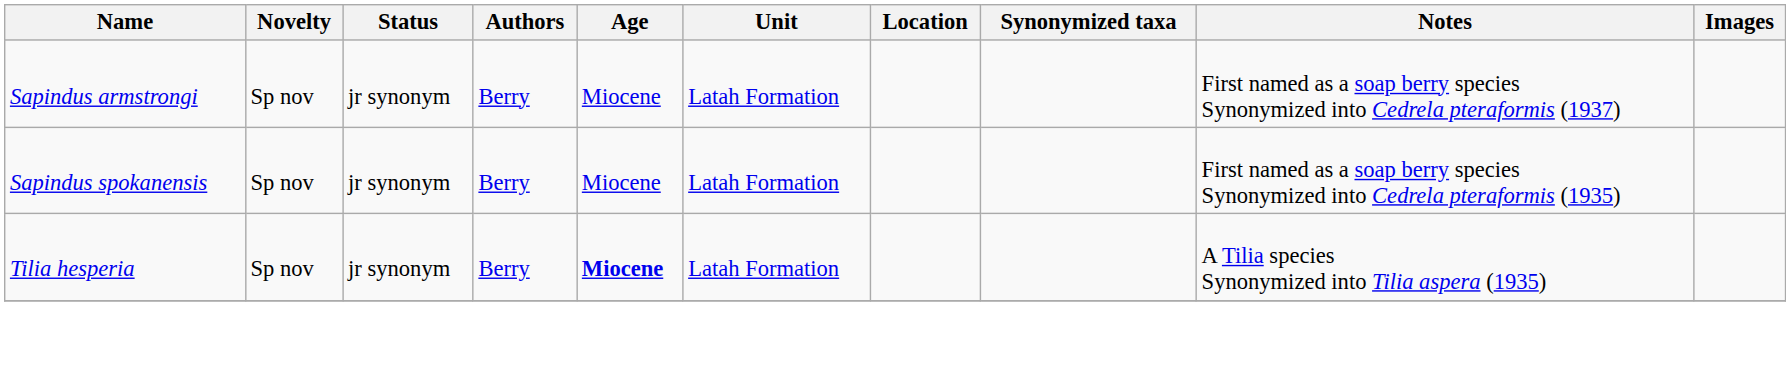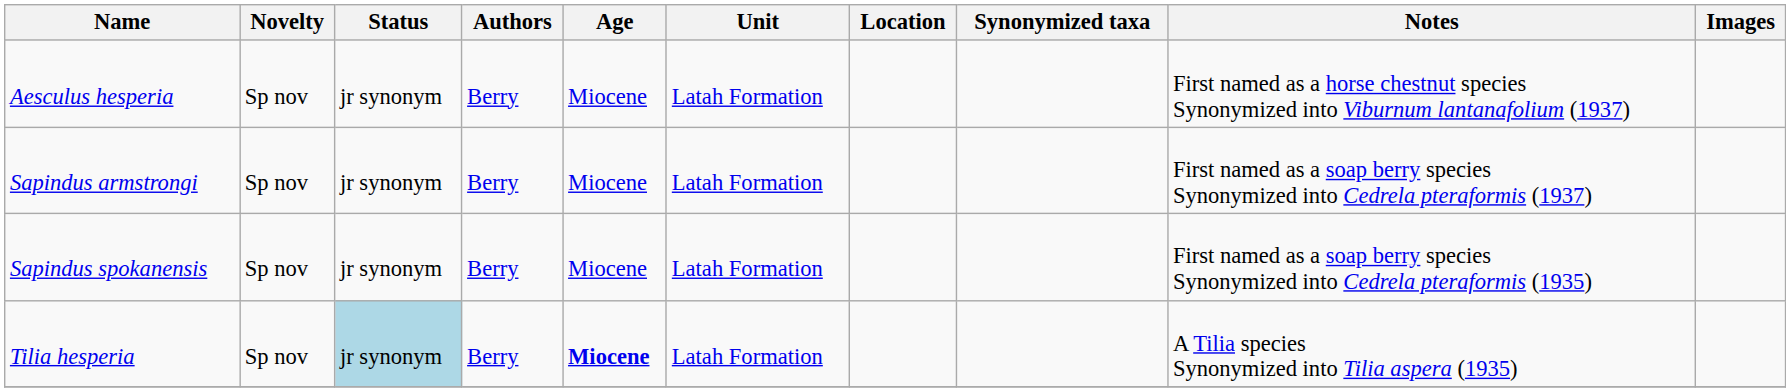+ row: Aesculus hesperia | Sp nov | jr synonym | Berry | Miocene | Latah Formation | First named as a horse chestnut species Synonymized into Viburnum lantanafolium (1937)
Tilia hesperia | Status: no background -> lightblue background
